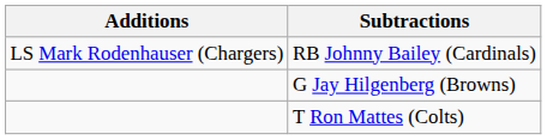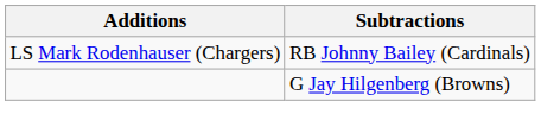- row: T Ron Mattes (Colts)
